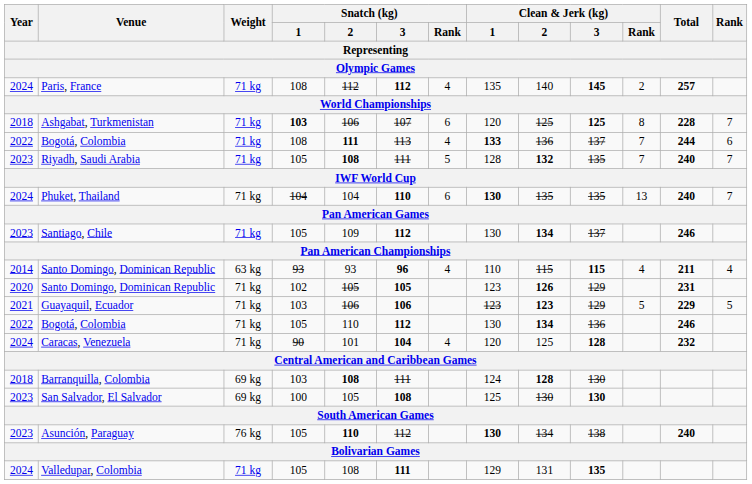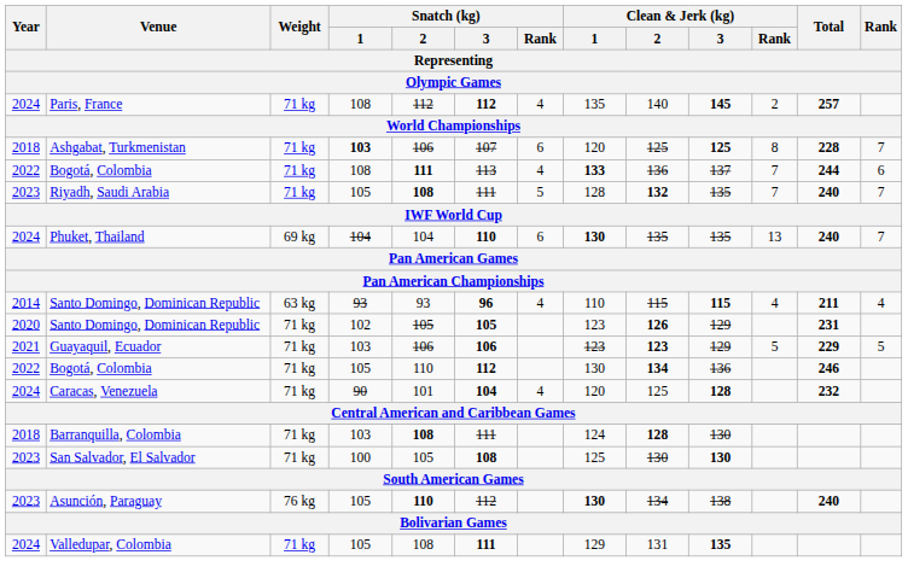Phuket, Thailand | Weight: 71 kg -> 69 kg
- row: 2023 | Santiago, Chile | 71 kg | 105 | 109 | 112 | 130 | 134 | 137 | 246
Barranquilla, Colombia | Weight: 69 kg -> 71 kg
San Salvador, El Salvador | Weight: 69 kg -> 71 kg
